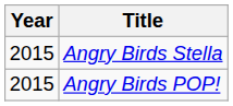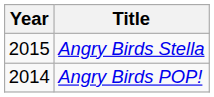Angry Birds POP! | Year: 2015 -> 2014
